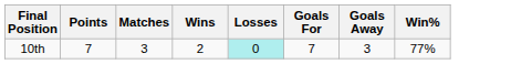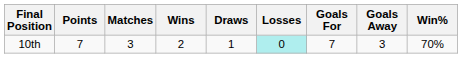+ column: Draws | 1
10th | Win%: 77% -> 70%
